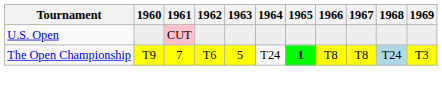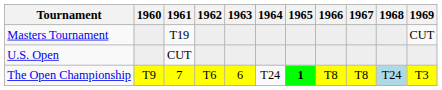+ row: Masters Tournament | T19 | CUT
U.S. Open | 1961: pink background -> no background
The Open Championship | 1963: 5 -> 6
